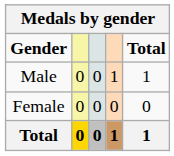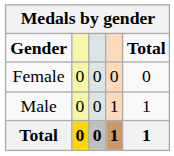rows swapped: Male <-> Female
